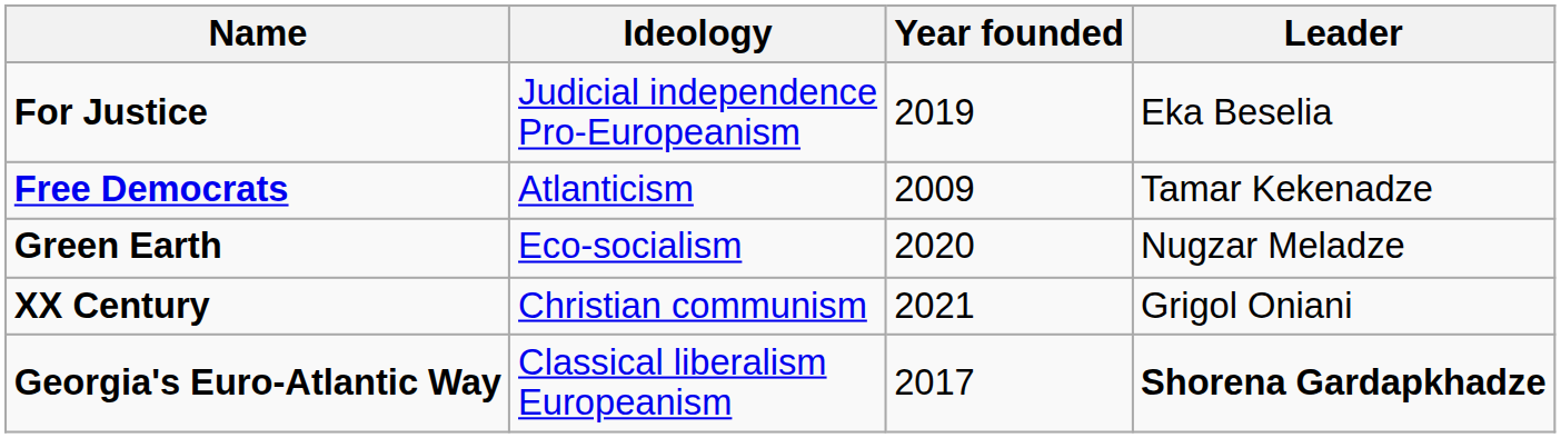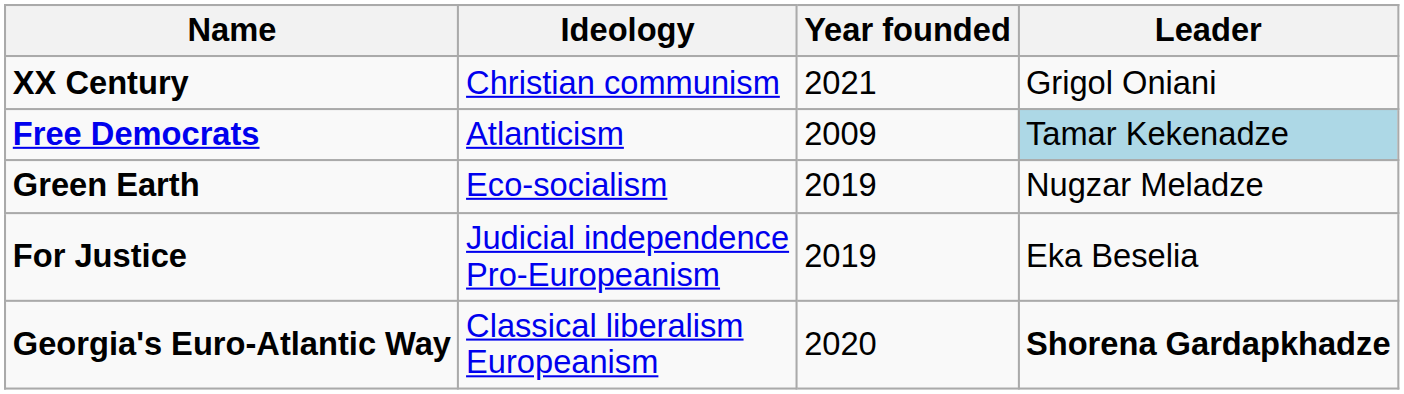rows swapped: XX Century <-> For Justice
Free Democrats | Leader: no background -> lightblue background
Green Earth | Year founded: 2020 -> 2019
Georgia's Euro-Atlantic Way | Year founded: 2017 -> 2020
